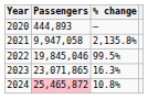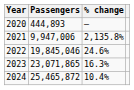2021 | Passengers: 9,947,058 -> 9,947,006
2022 | % change: 99.5% -> 24.6%
2024 | Passengers: pink background -> no background
2024 | % change: 10.8% -> 10.4%
